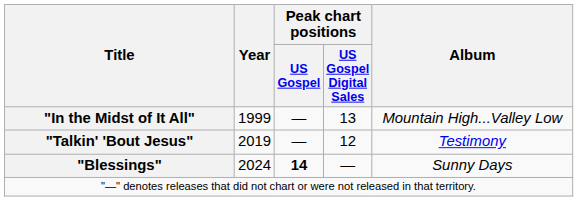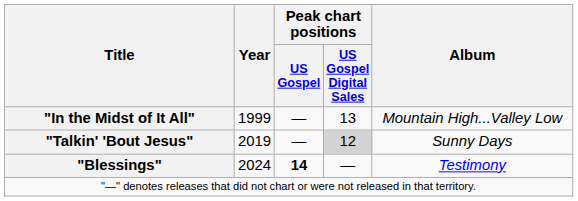"Talkin' 'Bout Jesus" | Peak chart positions / US Gospel Digital Sales: no background -> lightgrey background
"Talkin' 'Bout Jesus" | Album: Testimony -> Sunny Days
"Blessings" | Album: Sunny Days -> Testimony
